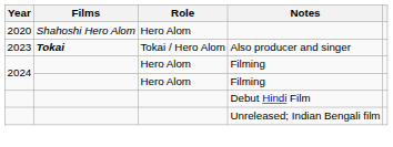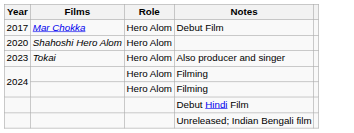+ row: 2017 | Mar Chokka | Hero Alom | Debut Film
Also producer and singer | Films: bold -> normal
Also producer and singer | Role: Tokai / Hero Alom -> Hero Alom
